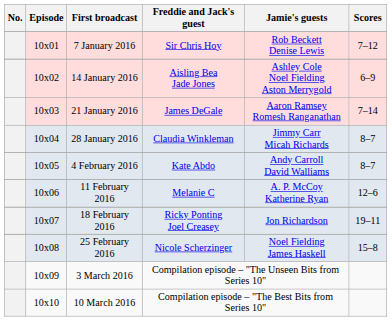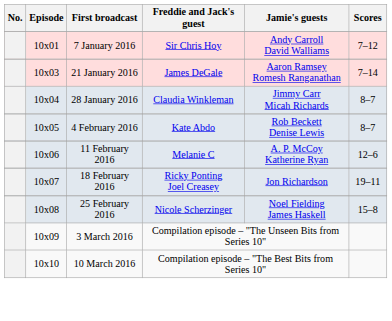7 January 2016 | Jamie's guests: Rob Beckett Denise Lewis -> Andy Carroll David Walliams
- row: 10x02 | 14 January 2016 | Aisling Bea Jade Jones | Ashley Cole Noel Fielding Aston Merrygold | 6–9
4 February 2016 | Jamie's guests: Andy Carroll David Walliams -> Rob Beckett Denise Lewis
